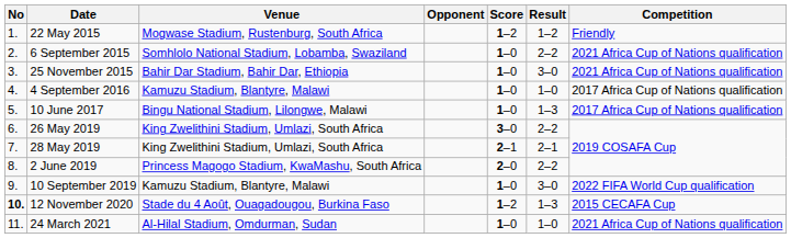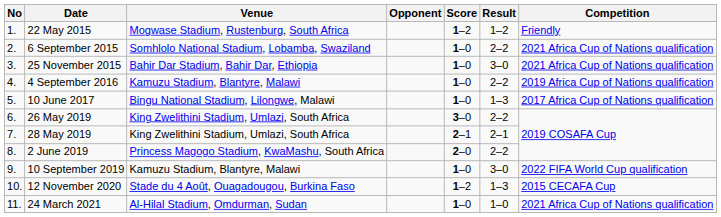4 September 2016 | Result: 1–0 -> 2–2
4 September 2016 | Competition: 2017 Africa Cup of Nations qualification -> 2019 Africa Cup of Nations qualification
12 November 2020 | No: bold -> normal
